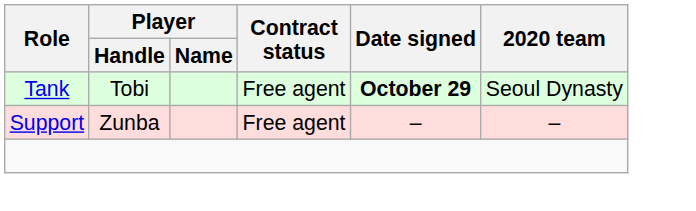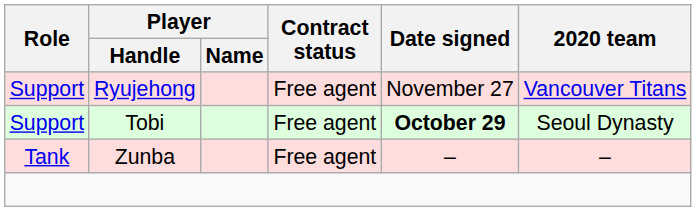+ row: Support | Ryujehong | Free agent | November 27 | Vancouver Titans
Tobi | Role: Tank -> Support
Zunba | Role: Support -> Tank
